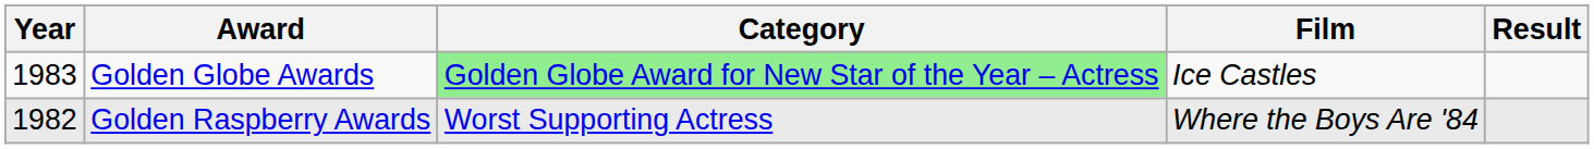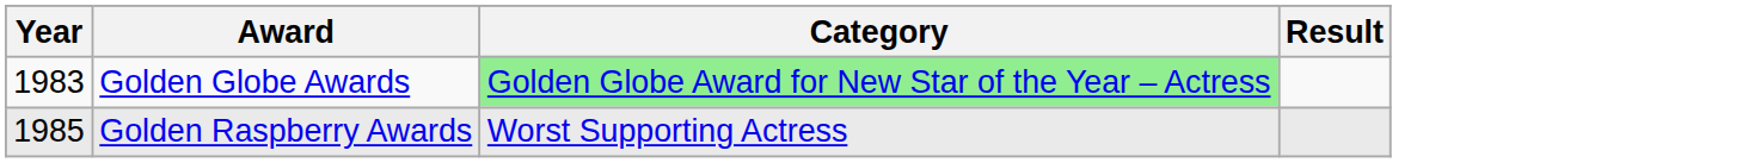- column: Film | Ice Castles | Where the Boys Are '84
Golden Raspberry Awards | Year: 1982 -> 1985
